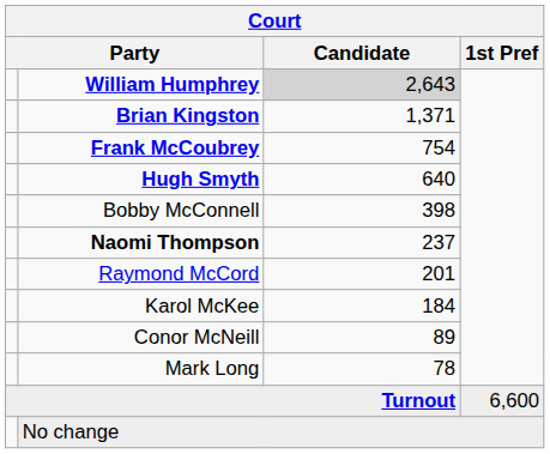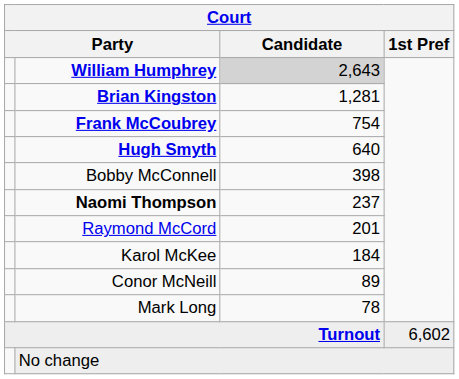Brian Kingston | Candidate: 1,371 -> 1,281
Turnout | 1st Pref: 6,600 -> 6,602
